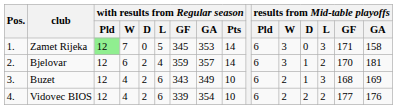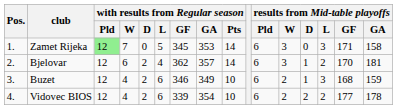Bjelovar | with results from Regular season / GF: 359 -> 362
Buzet | with results from Regular season / GF: 343 -> 346
Buzet | results from Mid-table playoffs / GA: 169 -> 159
Vidovec BIOS | results from Mid-table playoffs / GA: 176 -> 178
